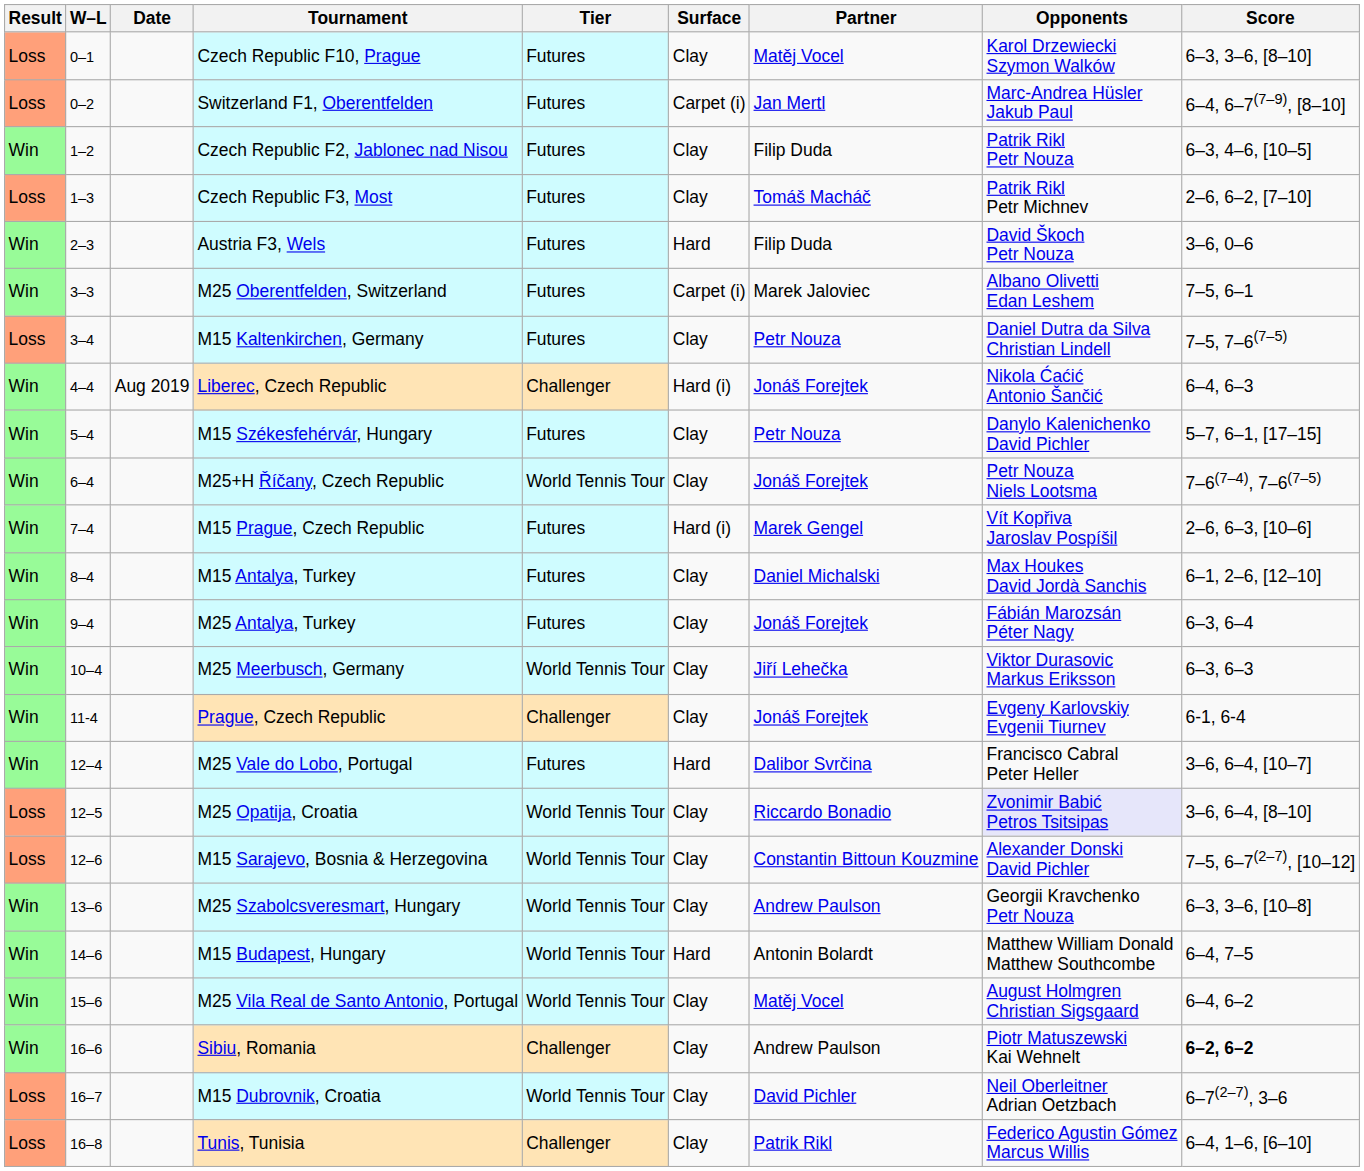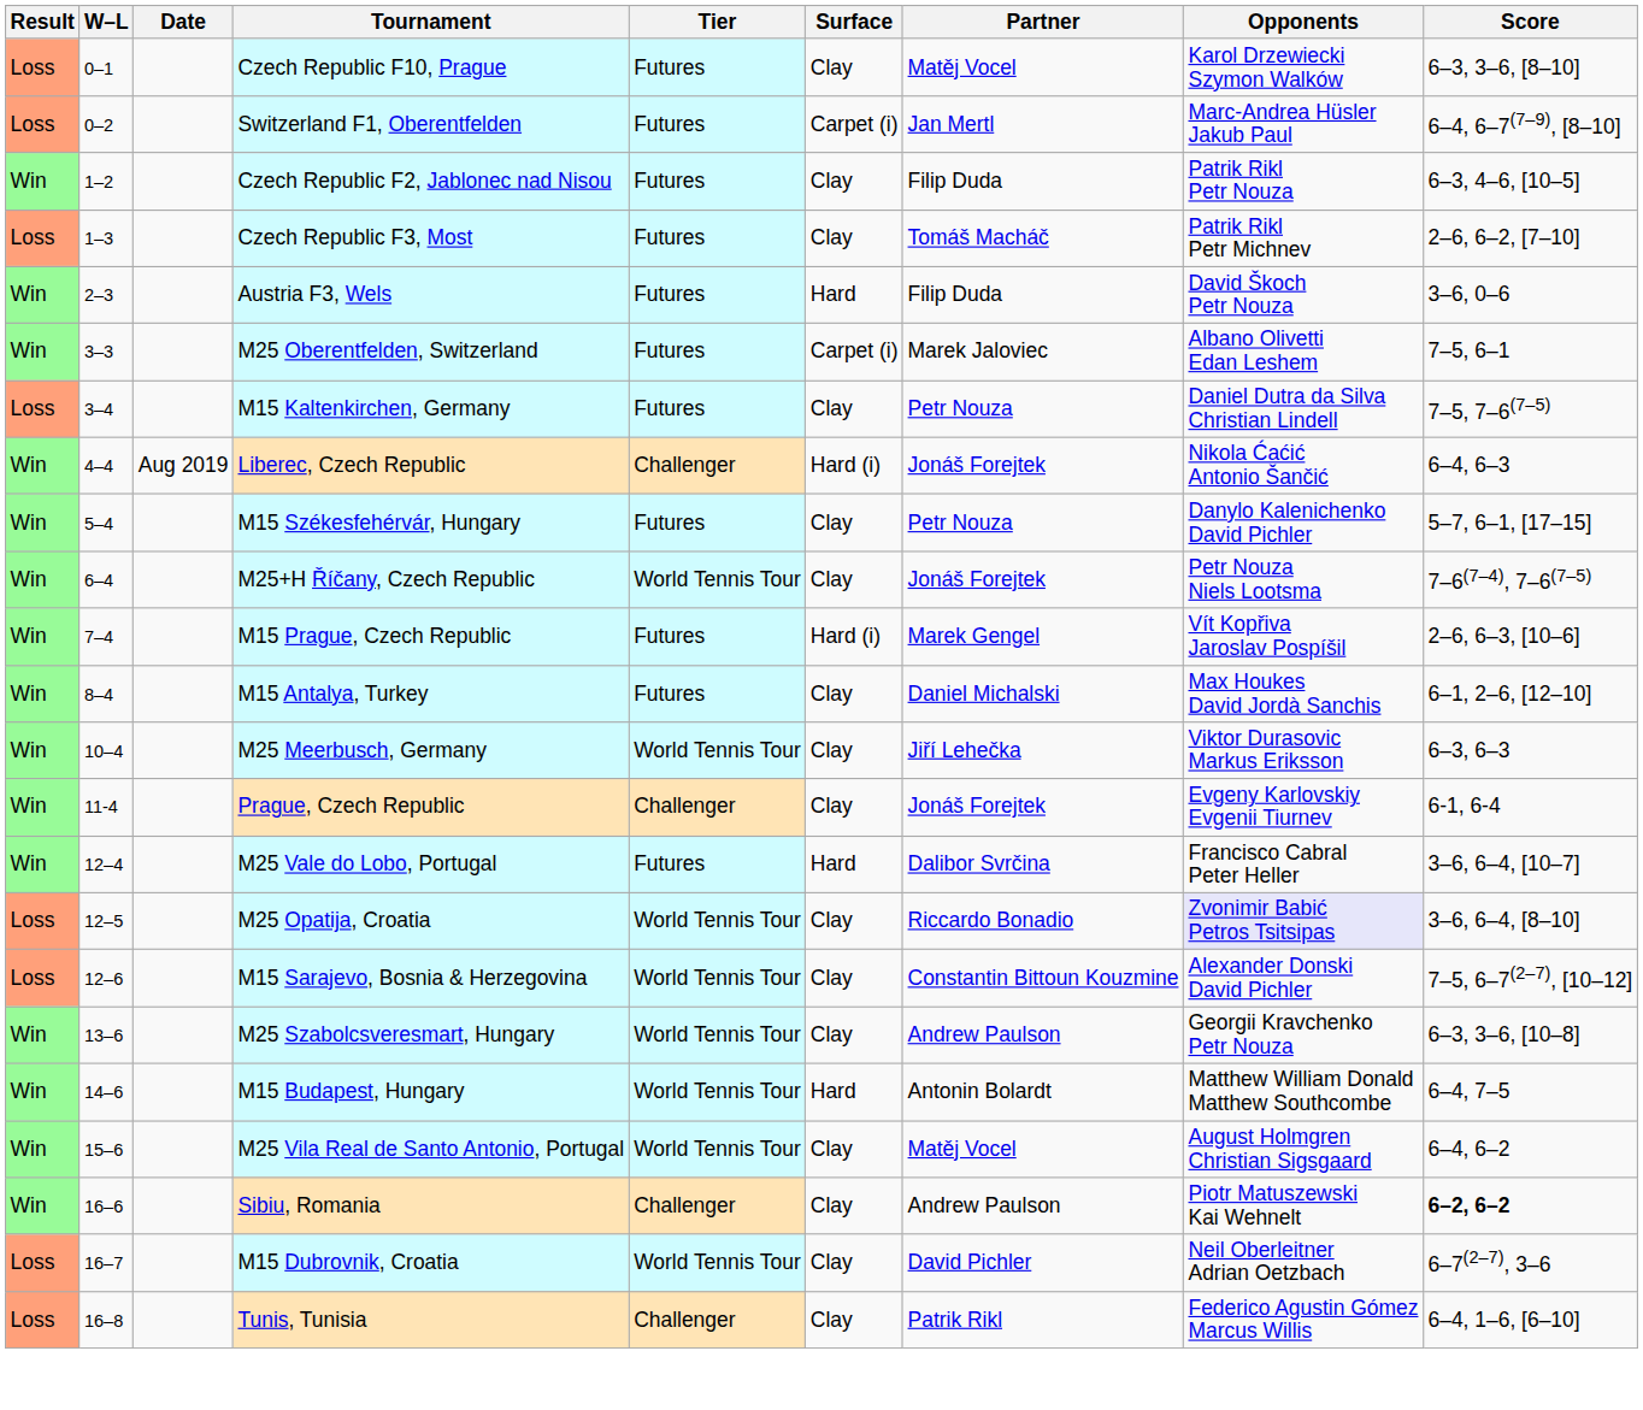- row: Win | 9–4 | M25 Antalya, Turkey | Futures | Clay | Jonáš Forejtek | Fábián Marozsán Péter Nagy | 6–3, 6–4
